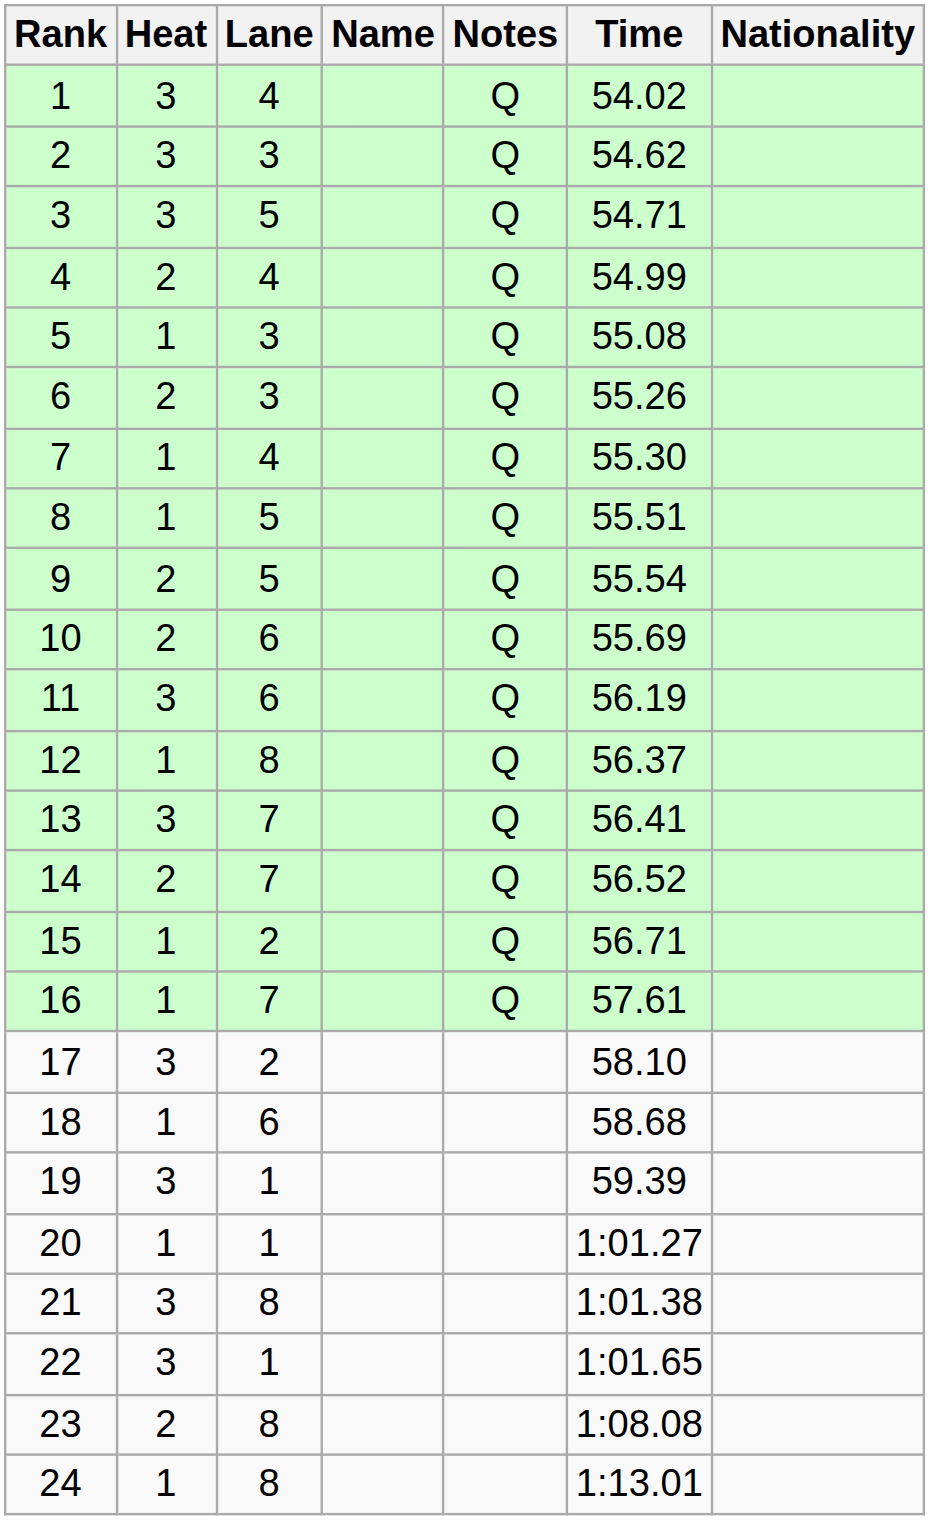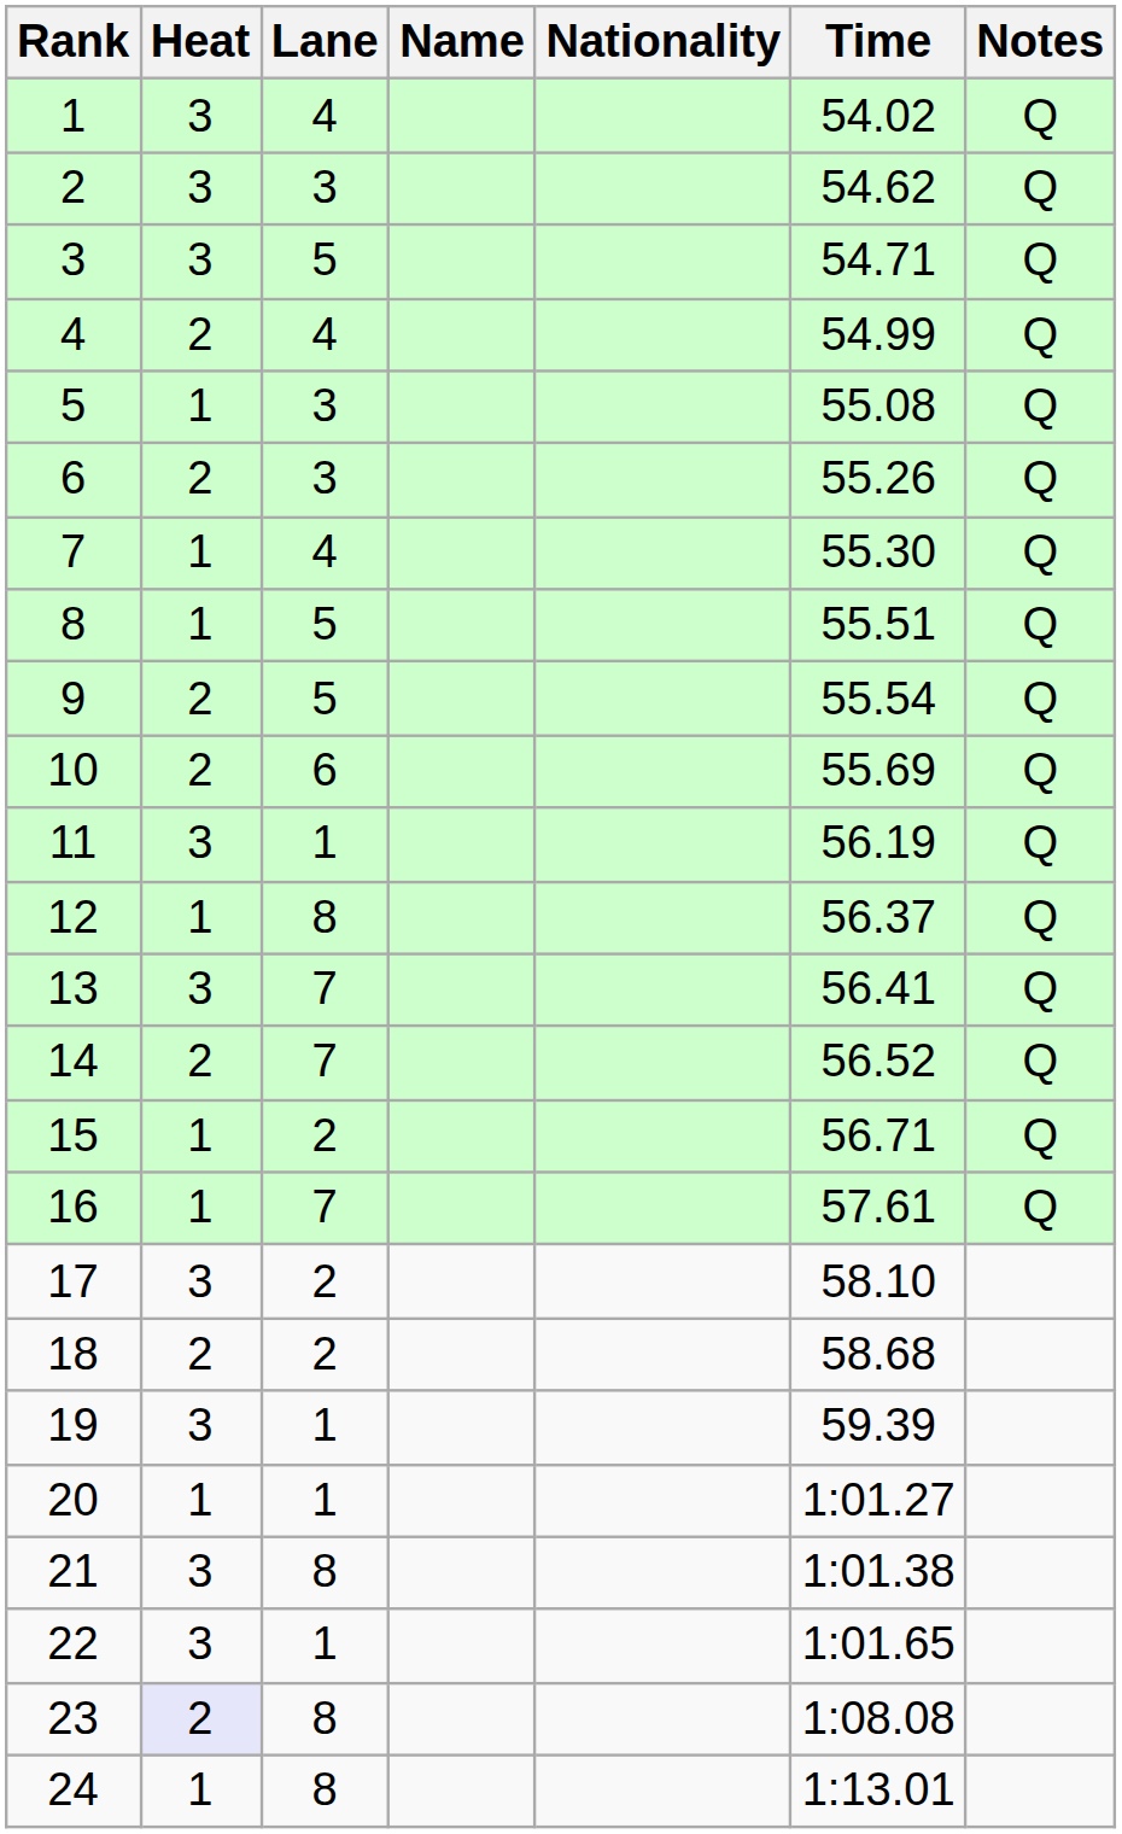columns swapped: Nationality <-> Notes
11 | Lane: 6 -> 1
18 | Heat: 1 -> 2
18 | Lane: 6 -> 2
23 | Heat: no background -> lavender background
